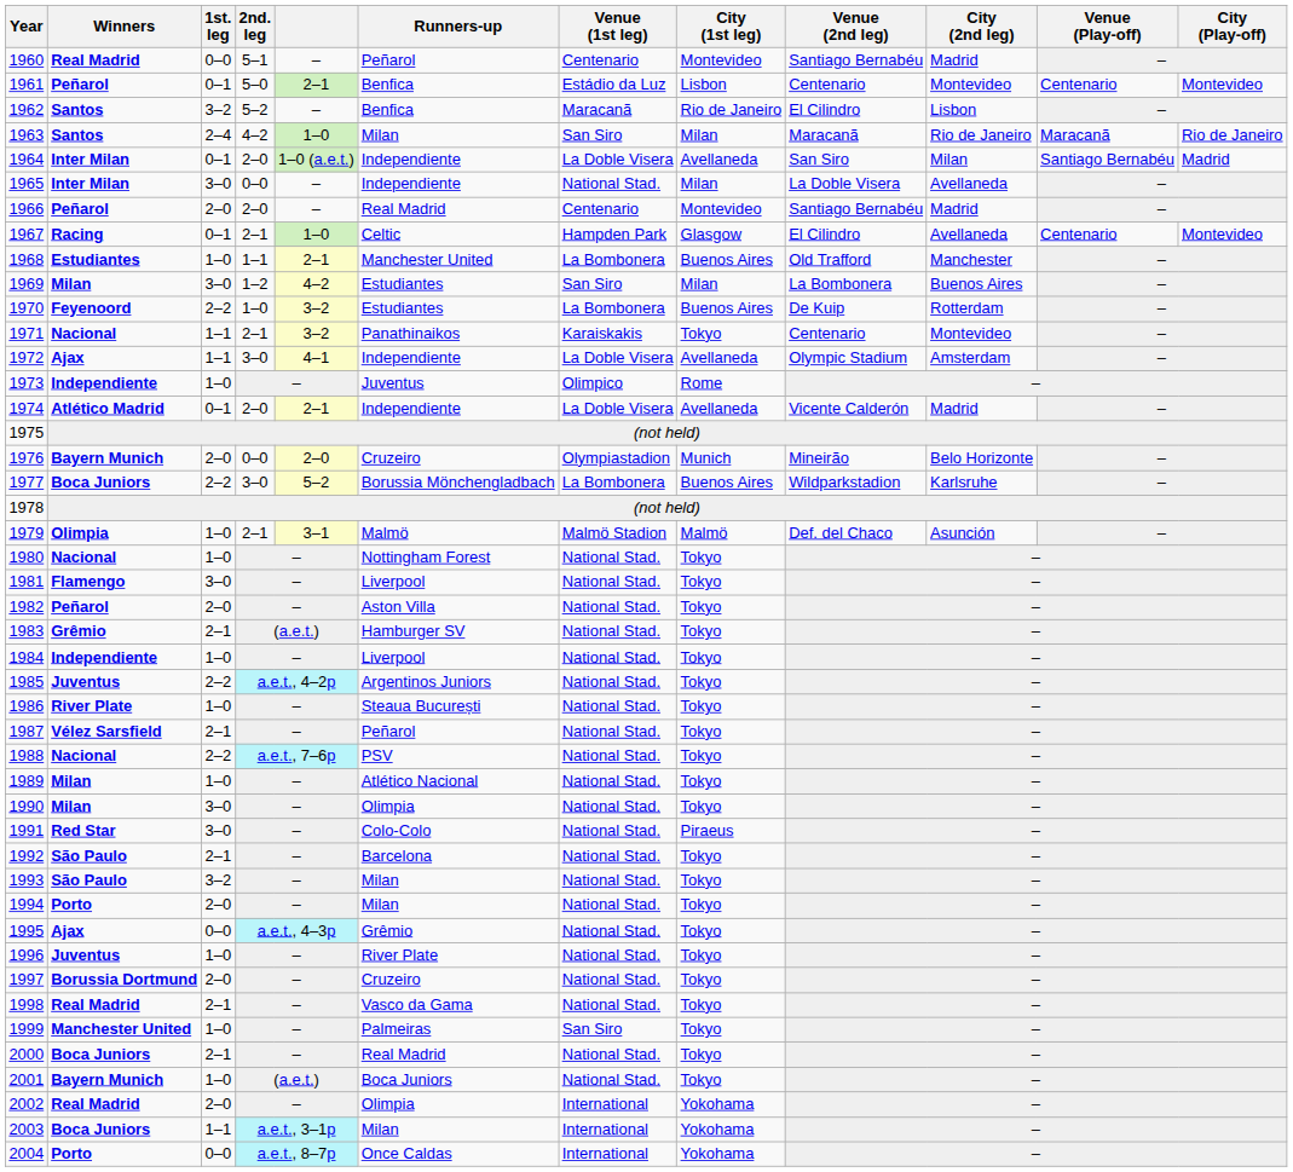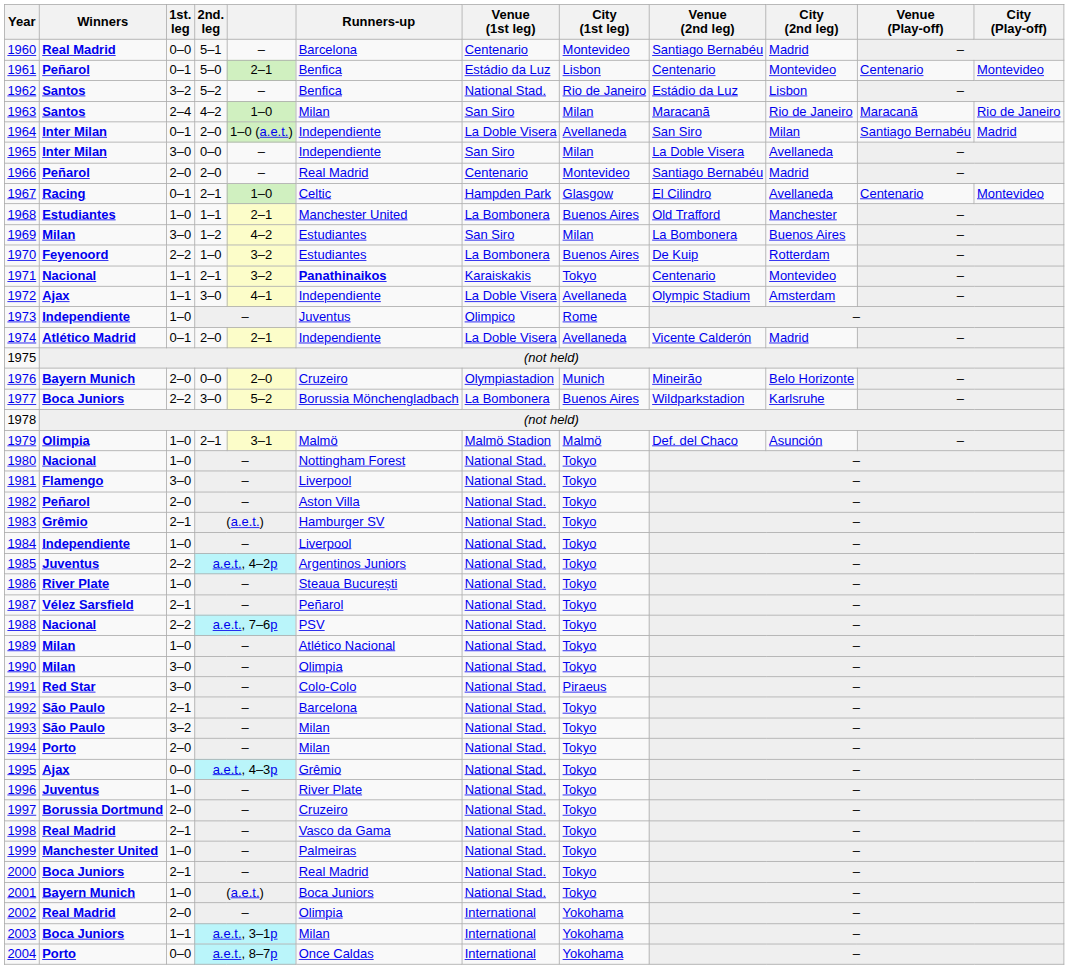1960 | Runners-up: Peñarol -> Barcelona
1962 | Venue (1st leg): Maracanã -> National Stad.
1962 | Venue (2nd leg): El Cilindro -> Estádio da Luz
1965 | Venue (1st leg): National Stad. -> San Siro
1971 | Runners-up: normal -> bold
1999 | Venue (1st leg): San Siro -> National Stad.
